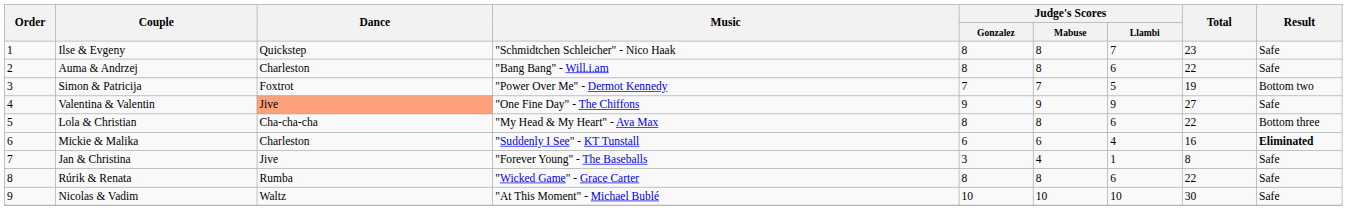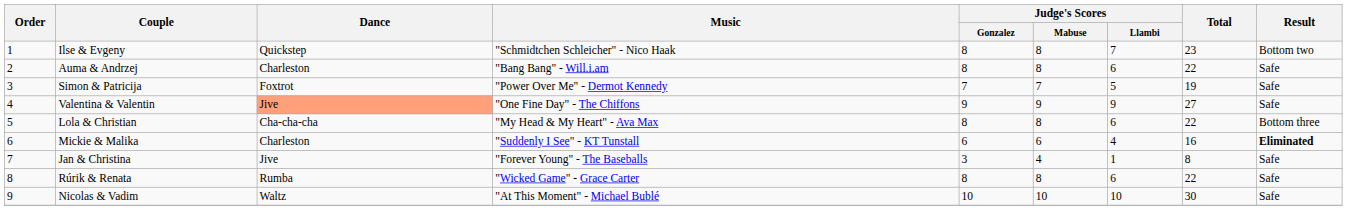Ilse & Evgeny | Result: Safe -> Bottom two
Simon & Patricija | Result: Bottom two -> Safe
